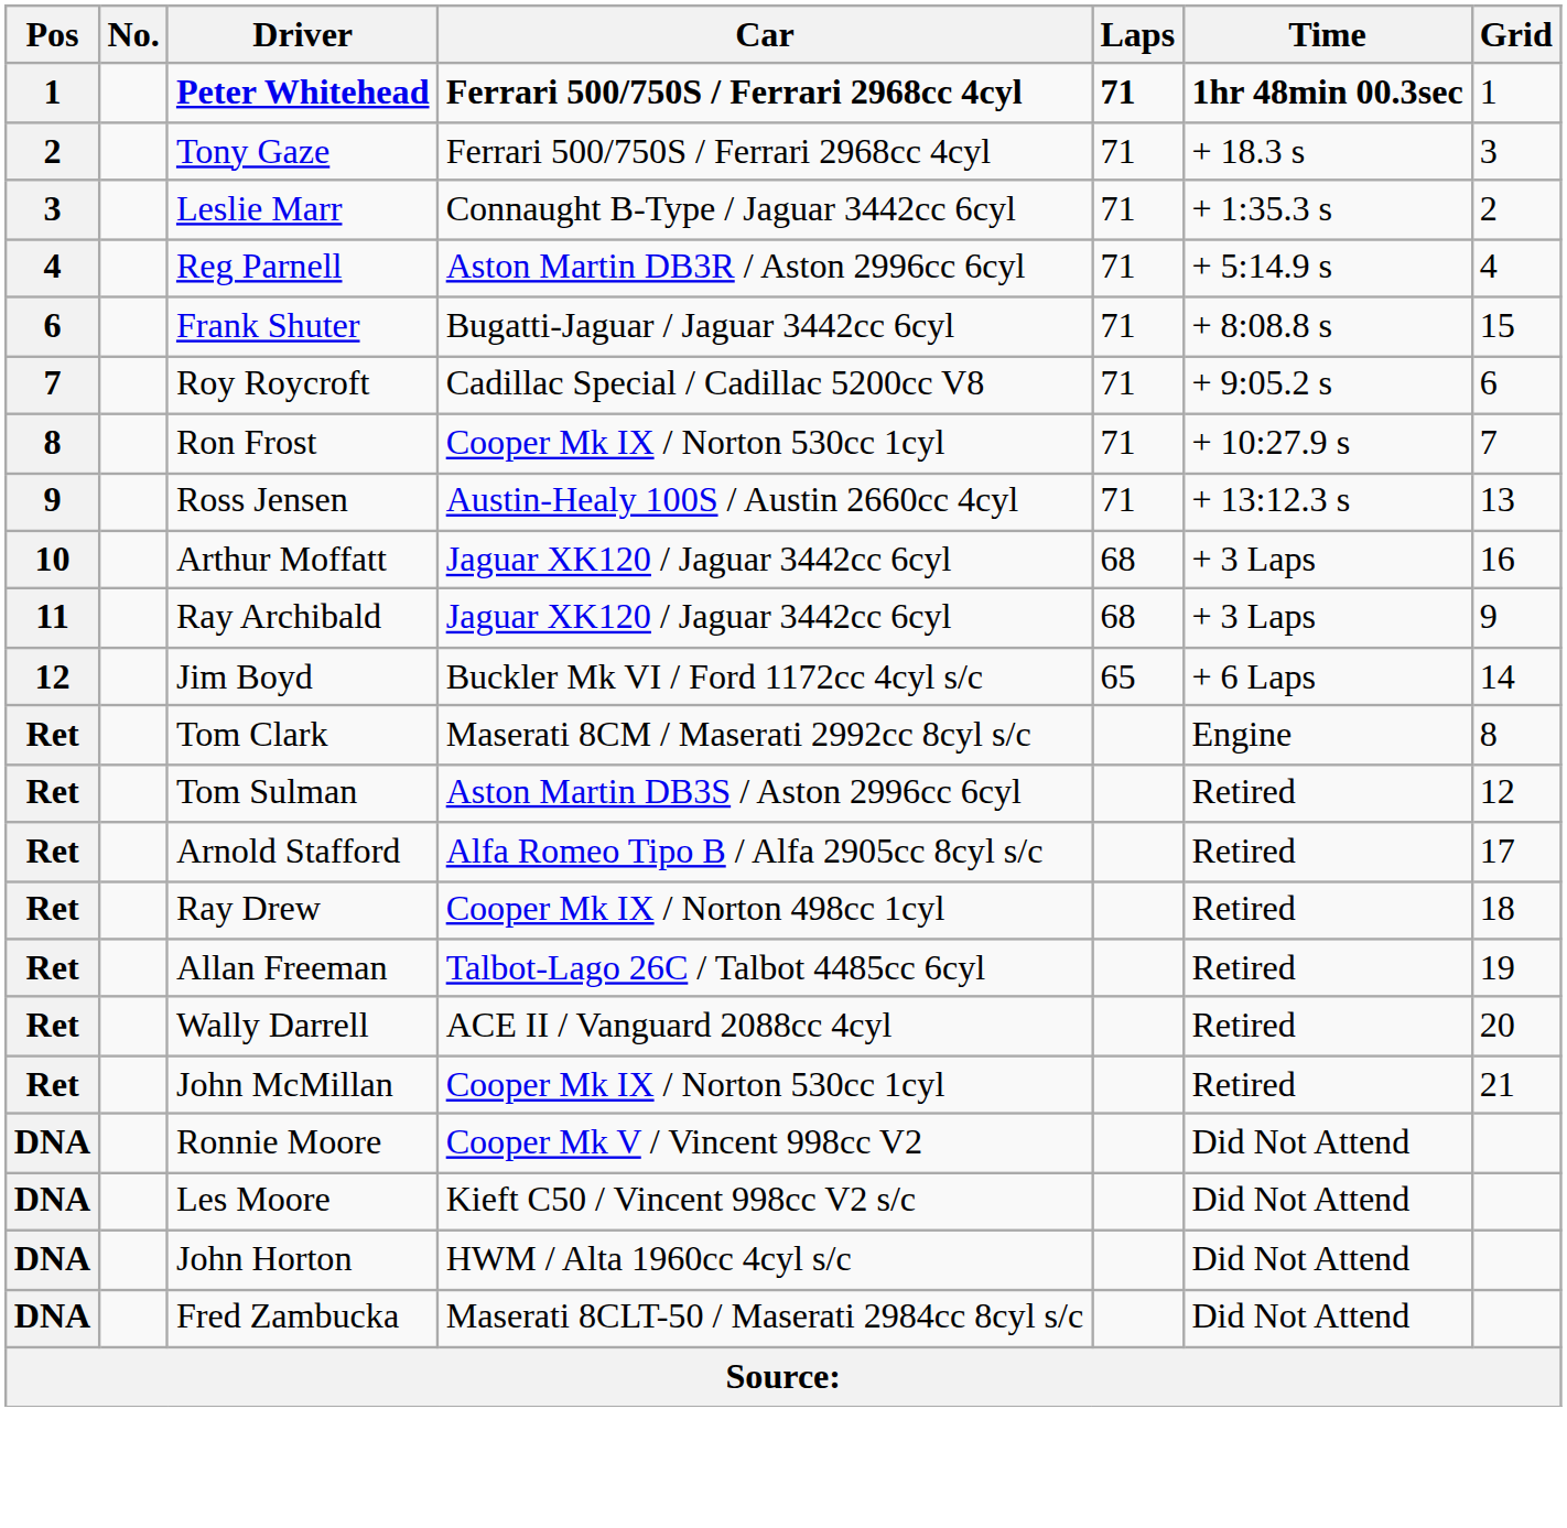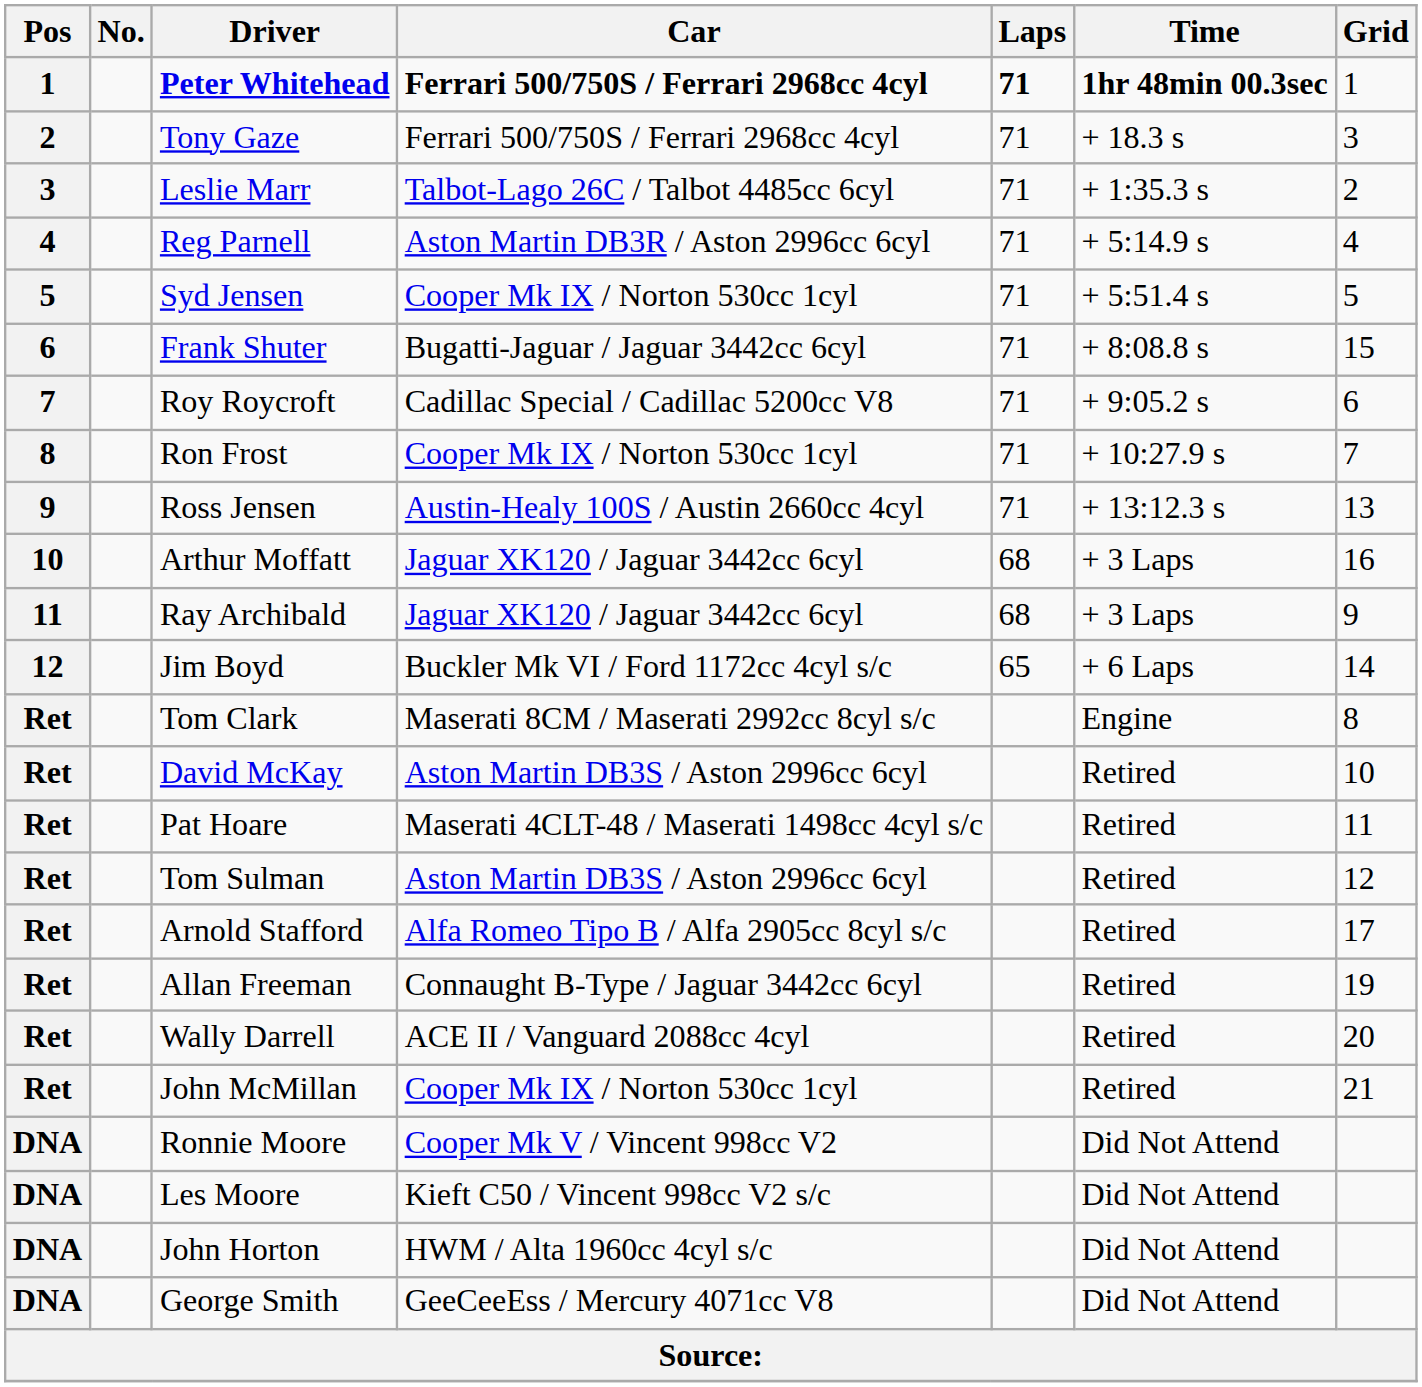Leslie Marr | Car: Connaught B-Type / Jaguar 3442cc 6cyl -> Talbot-Lago 26C / Talbot 4485cc 6cyl
+ row: 5 | Syd Jensen | Cooper Mk IX / Norton 530cc 1cyl | 71 | + 5:51.4 s | 5
+ row: Ret | David McKay | Aston Martin DB3S / Aston 2996cc 6cyl | Retired | 10
+ row: Ret | Pat Hoare | Maserati 4CLT-48 / Maserati 1498cc 4cyl s/c | Retired | 11
- row: Ret | Ray Drew | Cooper Mk IX / Norton 498cc 1cyl | Retired | 18
Allan Freeman | Car: Talbot-Lago 26C / Talbot 4485cc 6cyl -> Connaught B-Type / Jaguar 3442cc 6cyl
- row: DNA | Fred Zambucka | Maserati 8CLT-50 / Maserati 2984cc 8cyl s/c | Did Not Attend
+ row: DNA | George Smith | GeeCeeEss / Mercury 4071cc V8 | Did Not Attend
